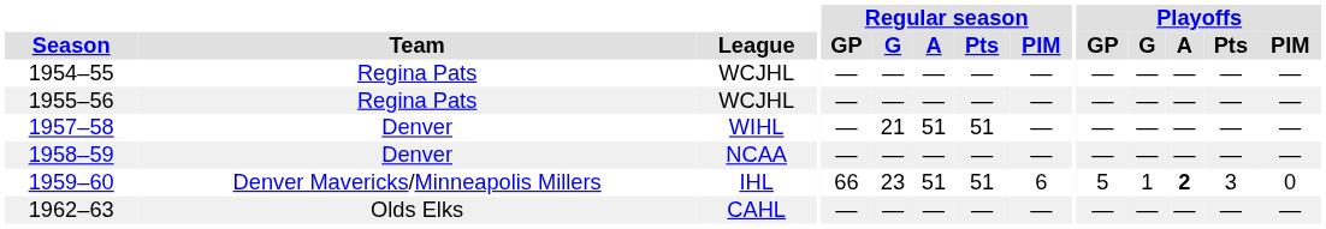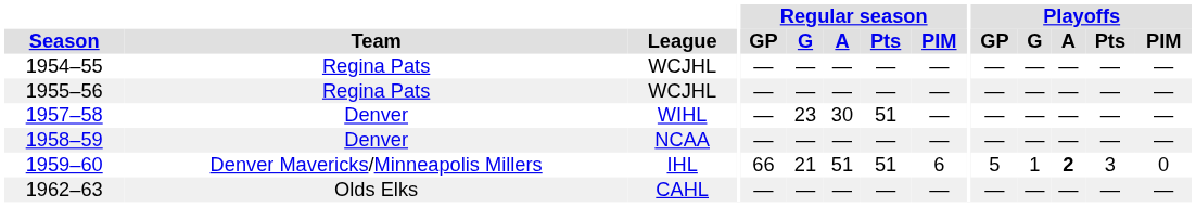1957–58 | Regular season / G: 21 -> 23
1957–58 | Regular season / A: 51 -> 30
1959–60 | Regular season / G: 23 -> 21
